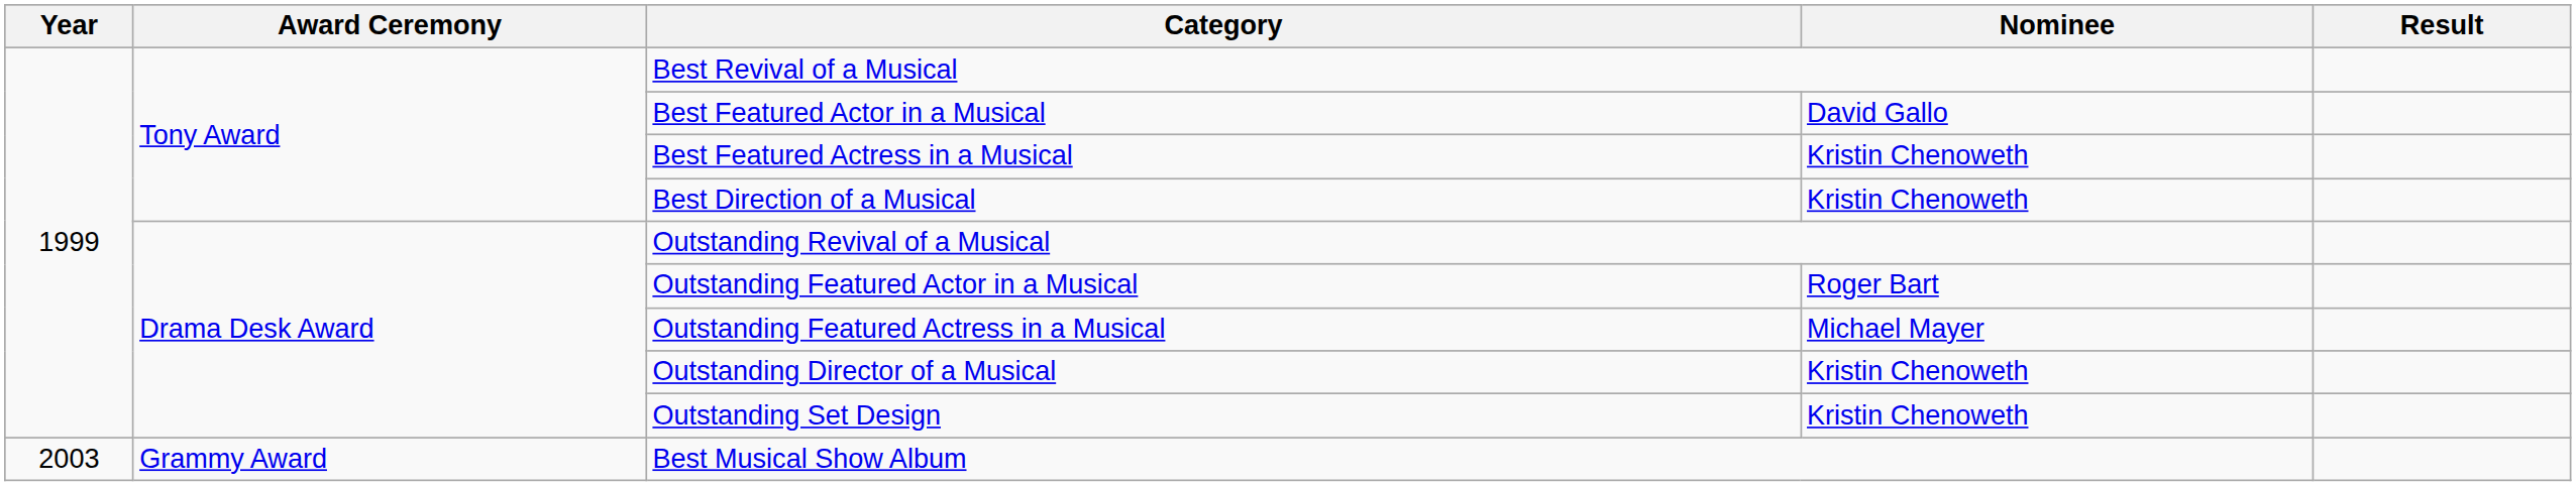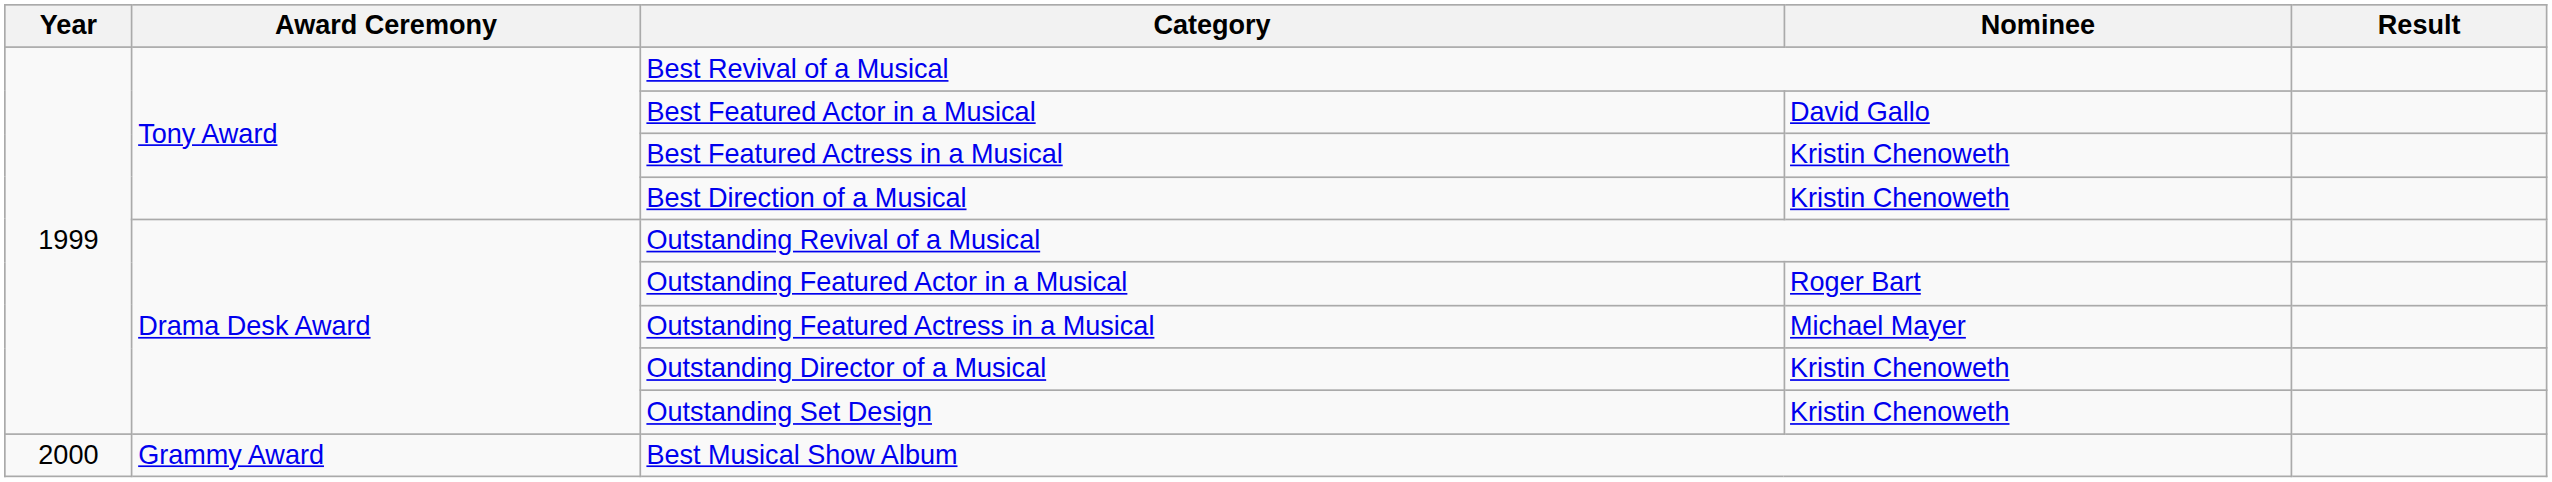Best Musical Show Album | Year: 2003 -> 2000
